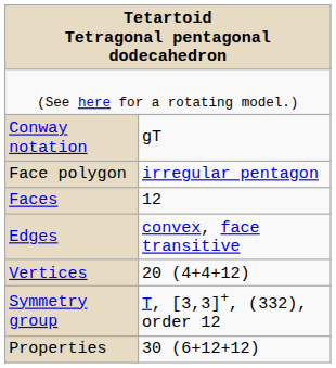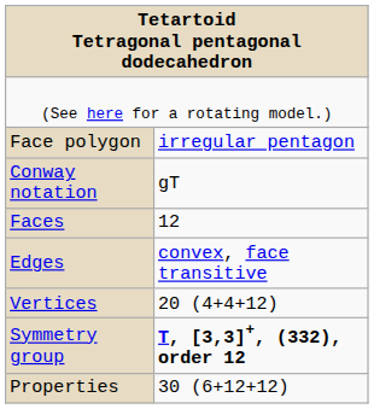rows swapped: Face polygon <-> Conway notation
Symmetry group | column 2: normal -> bold
